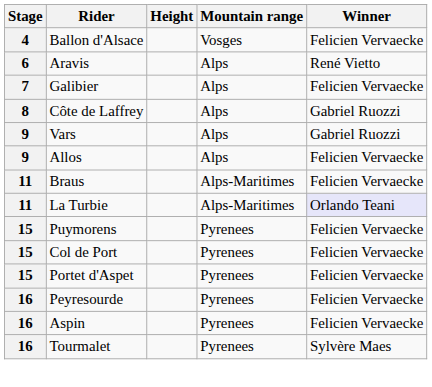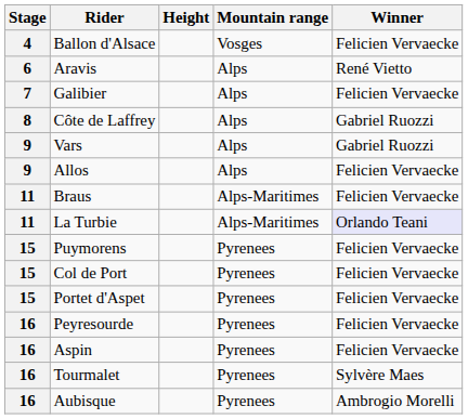+ row: 16 | Aubisque | Pyrenees | Ambrogio Morelli
